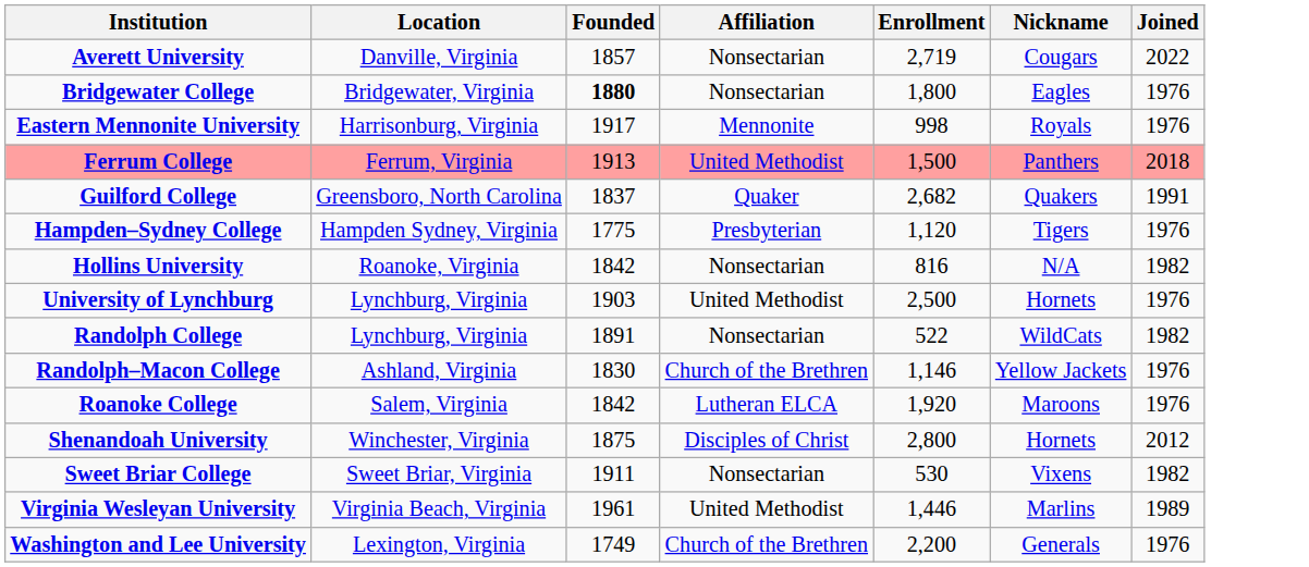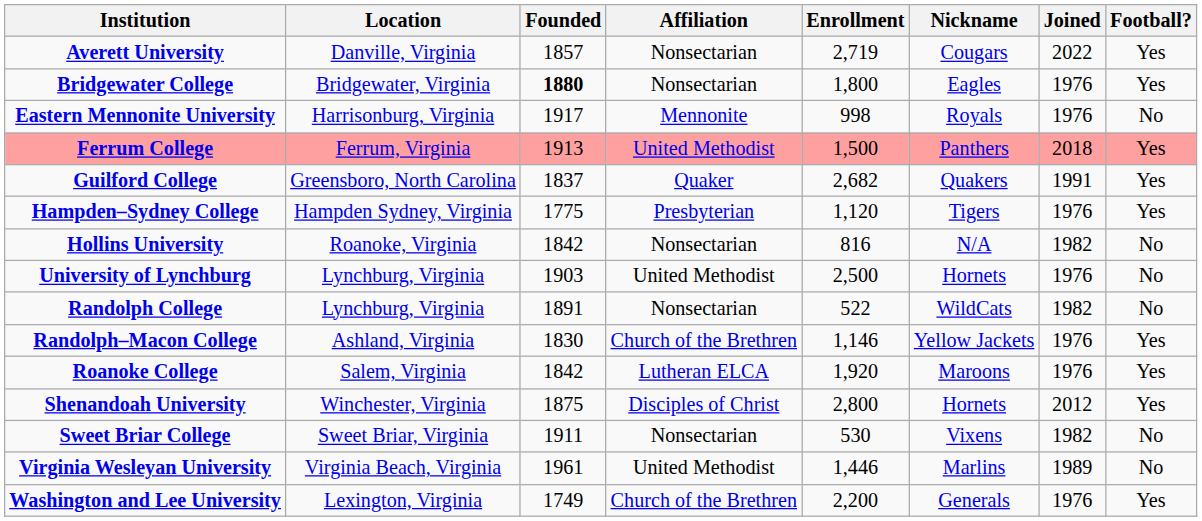+ column: Football? | Yes | Yes | No | Yes | Yes | Yes | No | No | No | Yes | Yes | Yes | No | No | Yes
